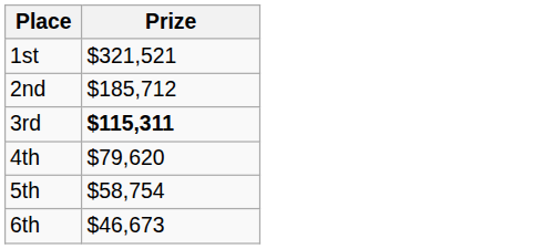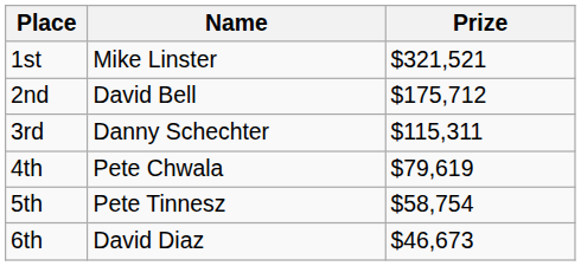+ column: Name | Mike Linster | David Bell | Danny Schechter | Pete Chwala | Pete Tinnesz | David Diaz
2nd | Prize: $185,712 -> $175,712
3rd | Prize: bold -> normal
4th | Prize: $79,620 -> $79,619
